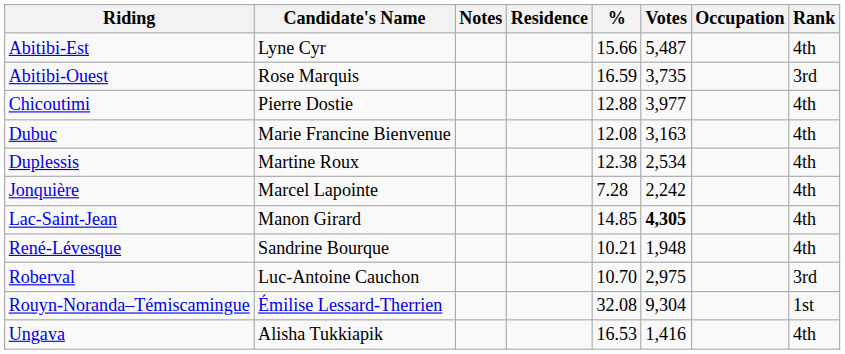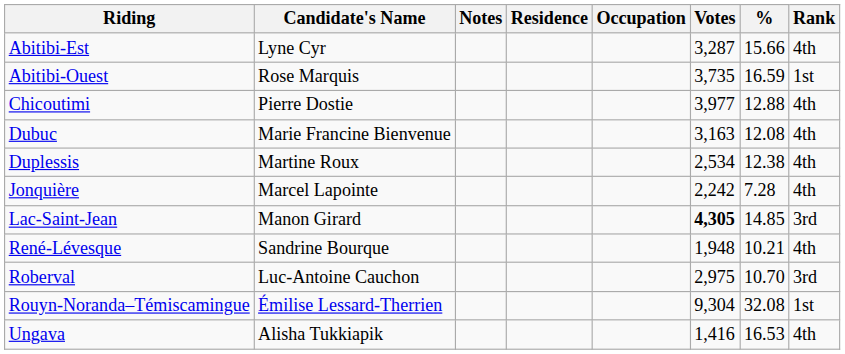columns swapped: Occupation <-> %
Abitibi-Est | Votes: 5,487 -> 3,287
Abitibi-Ouest | Rank: 3rd -> 1st
Lac-Saint-Jean | Rank: 4th -> 3rd
